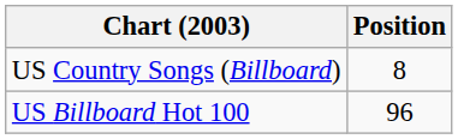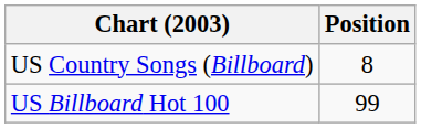US Billboard Hot 100 | Position: 96 -> 99
